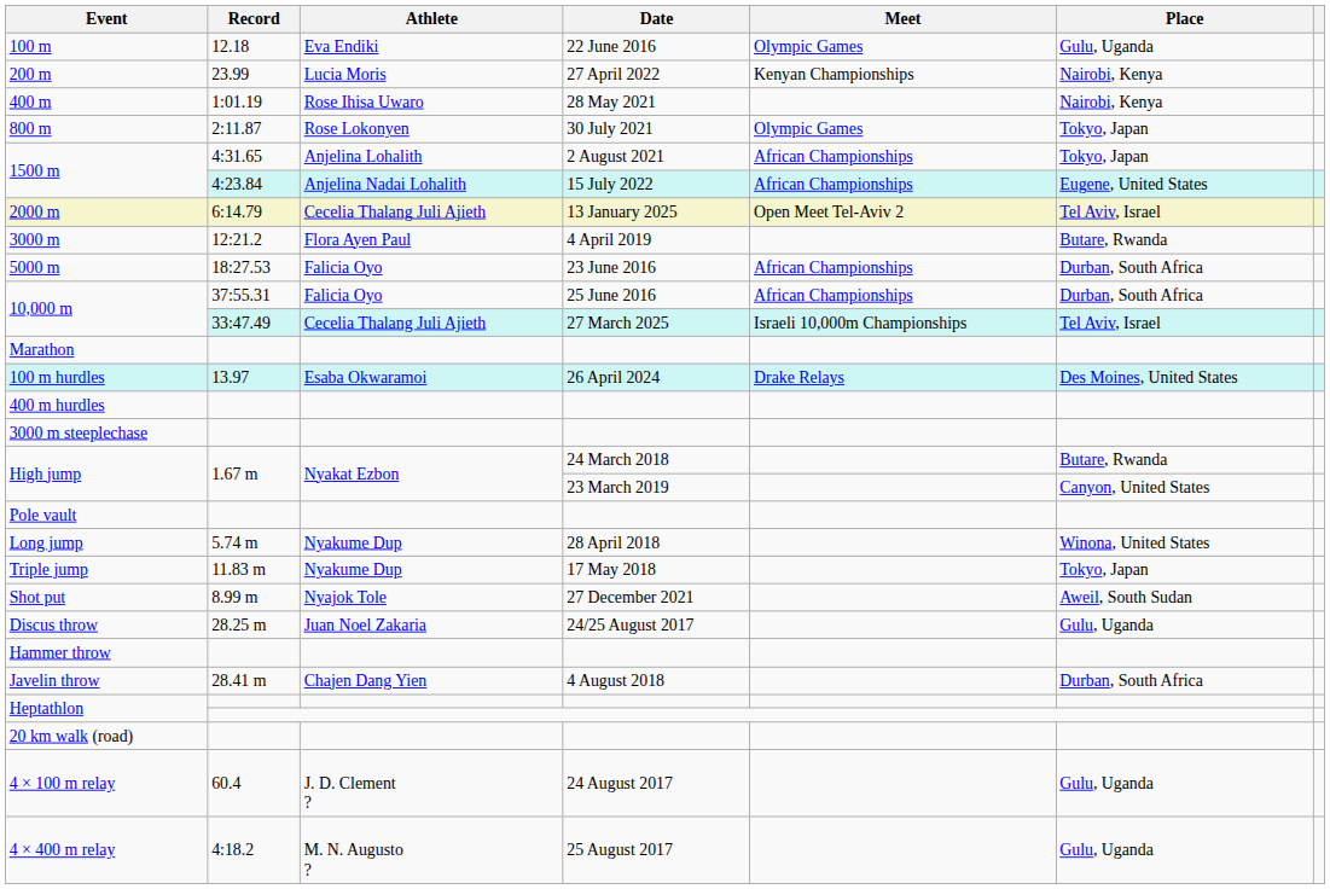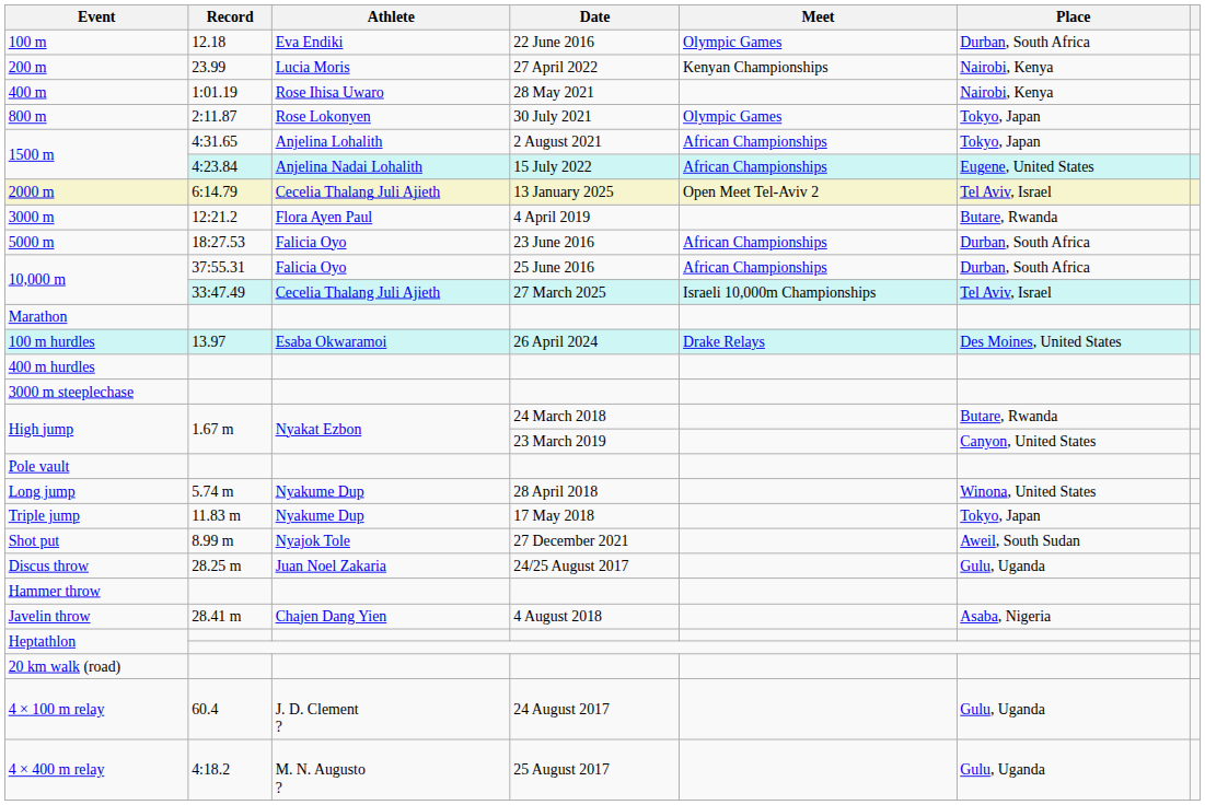100 m | Place: Gulu, Uganda -> Durban, South Africa
Javelin throw | Place: Durban, South Africa -> Asaba, Nigeria
